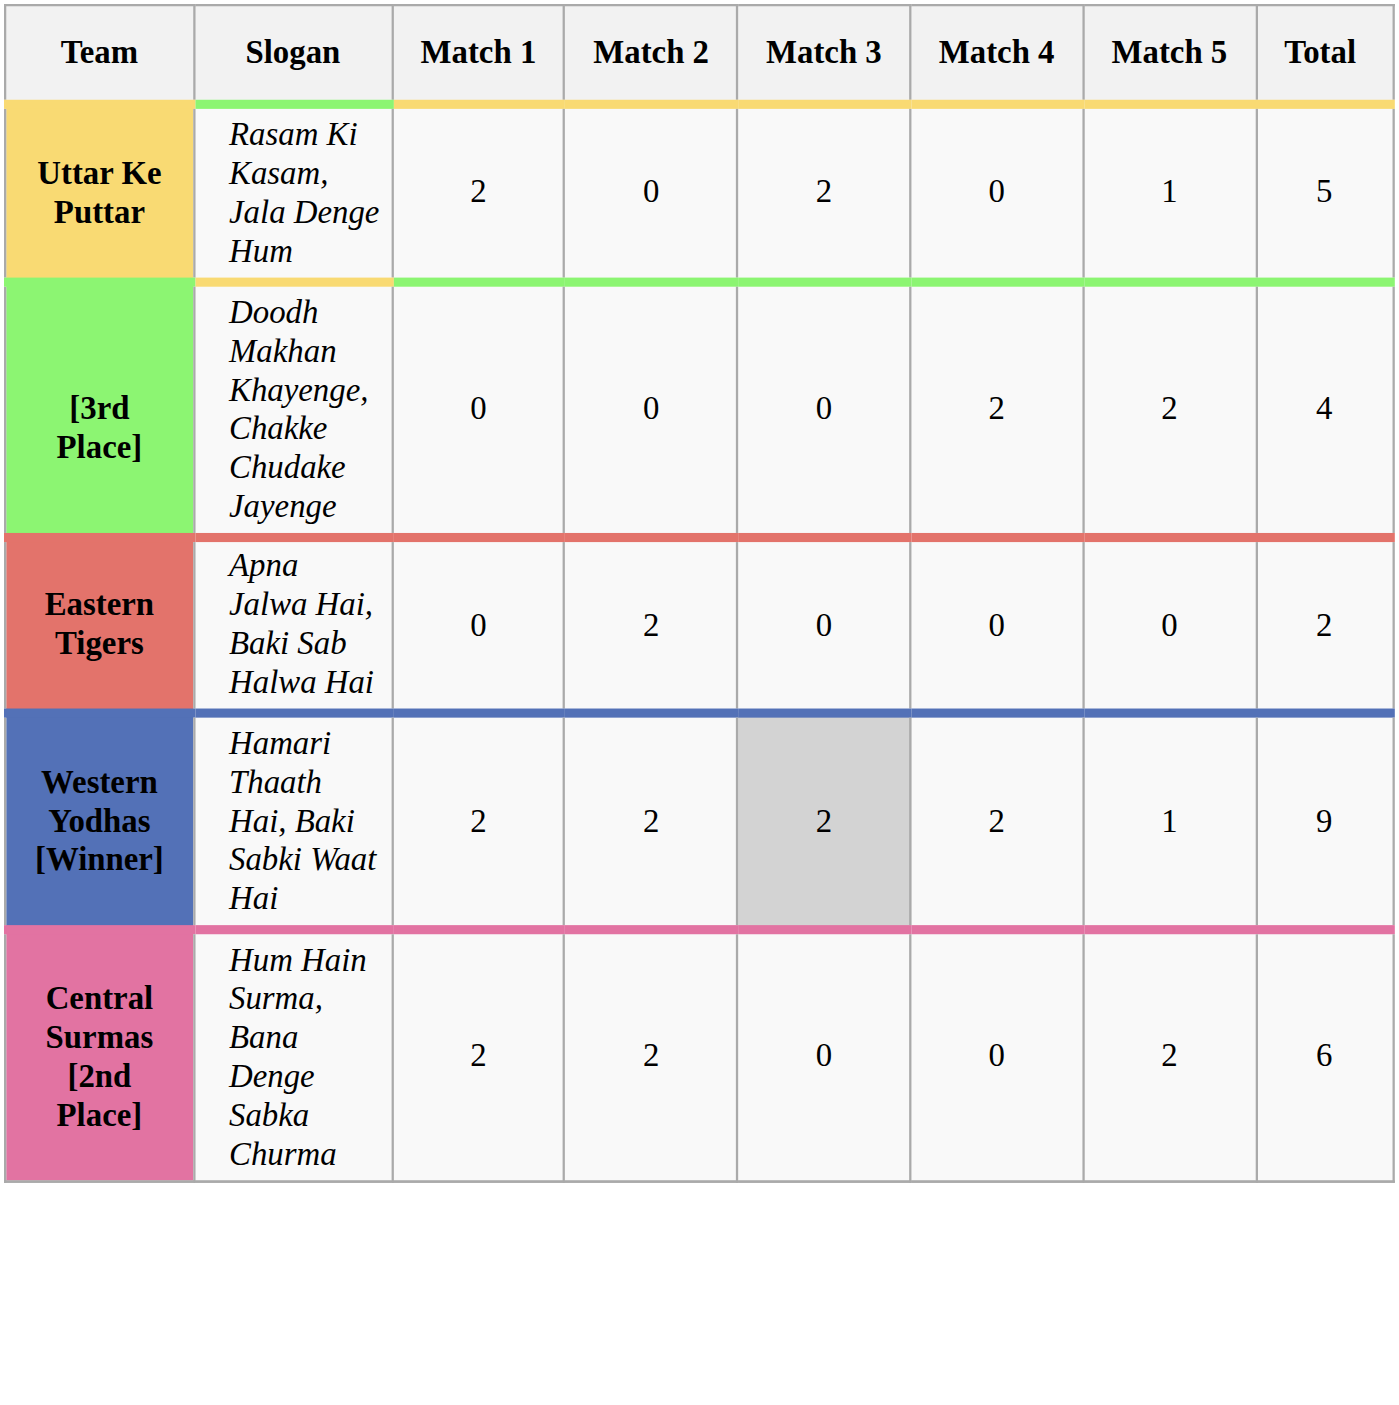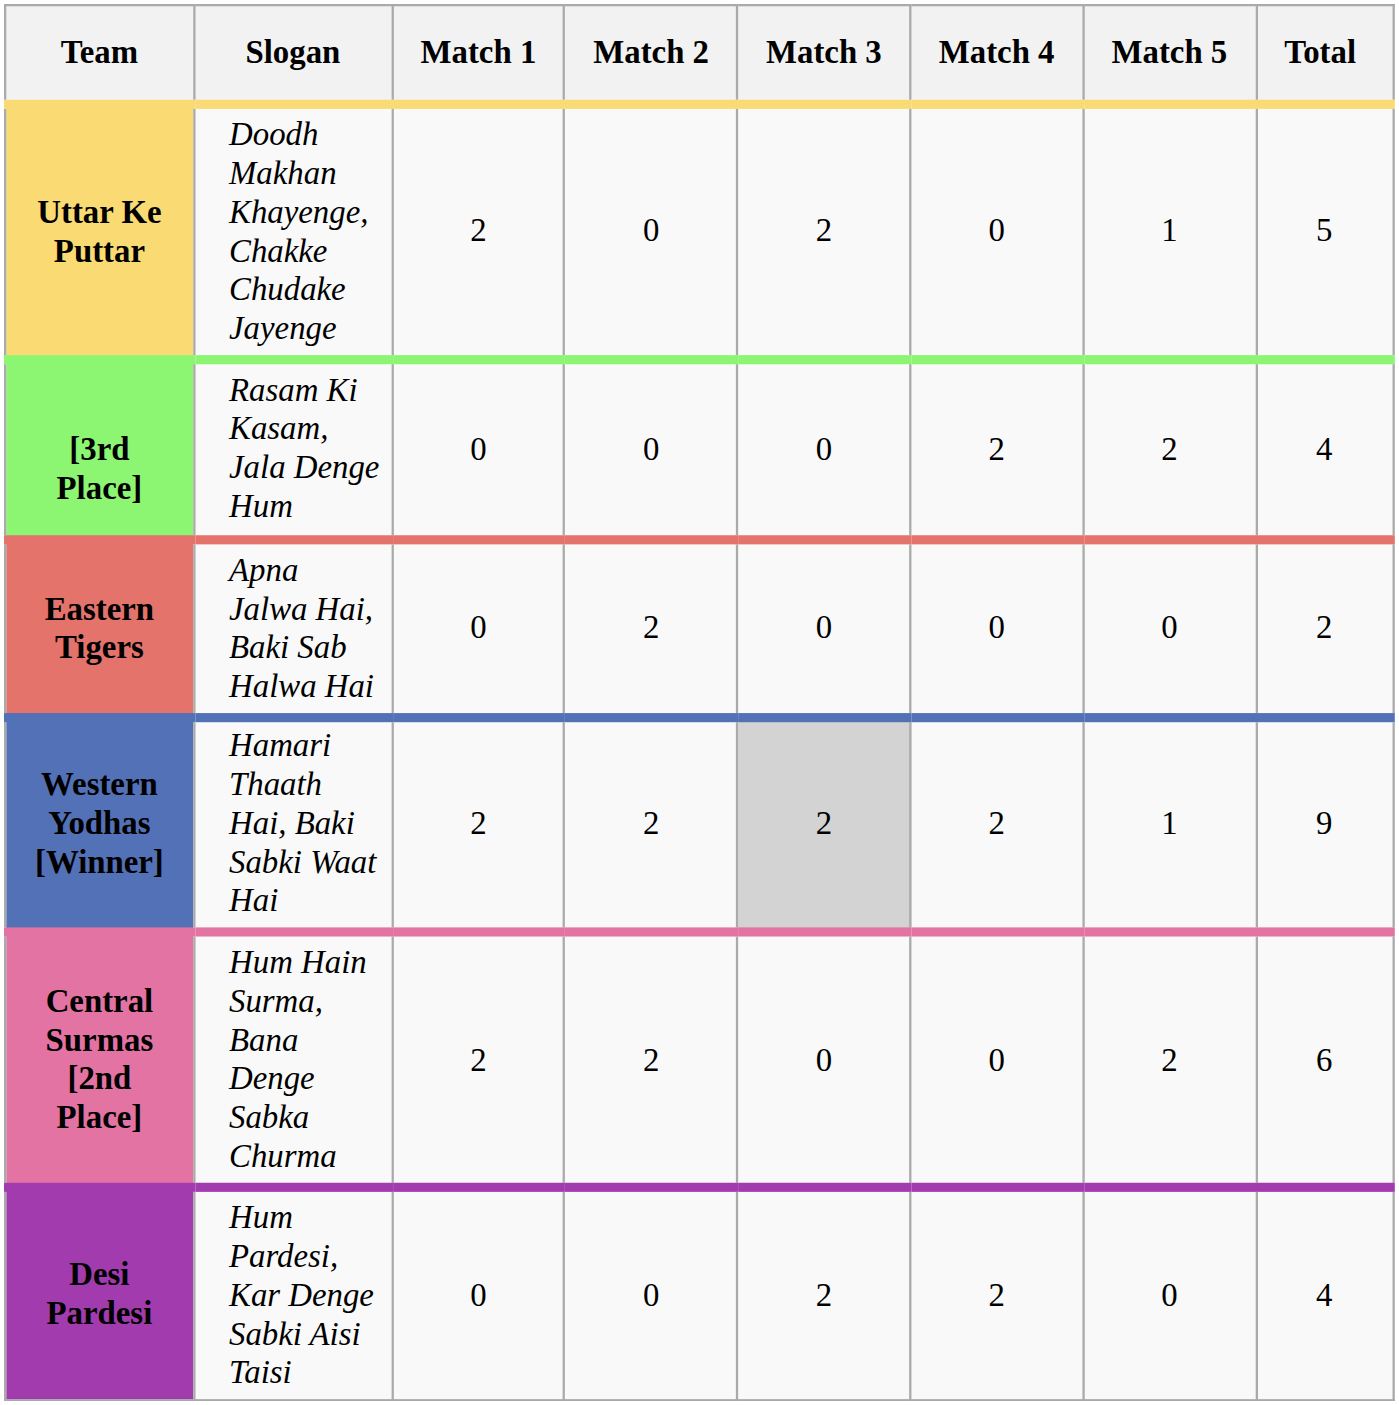Uttar Ke Puttar | Slogan: Rasam Ki Kasam, Jala Denge Hum -> Doodh Makhan Khayenge, Chakke Chudake Jayenge
[3rd Place] | Slogan: Doodh Makhan Khayenge, Chakke Chudake Jayenge -> Rasam Ki Kasam, Jala Denge Hum
+ row: Desi Pardesi | Hum Pardesi, Kar Denge Sabki Aisi Taisi | 0 | 0 | 2 | 2 | 0 | 4
